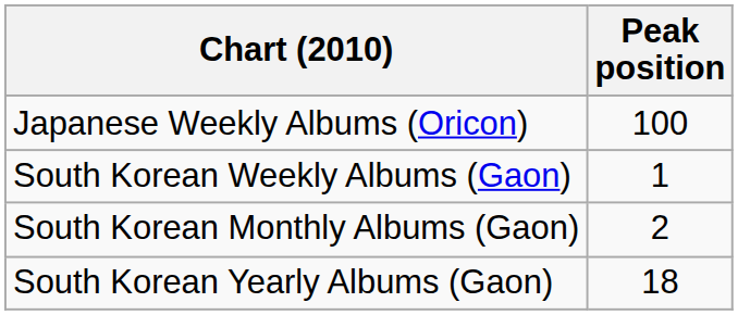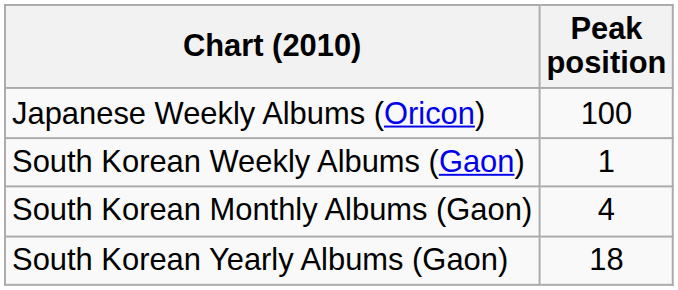South Korean Monthly Albums (Gaon) | Peak position: 2 -> 4
